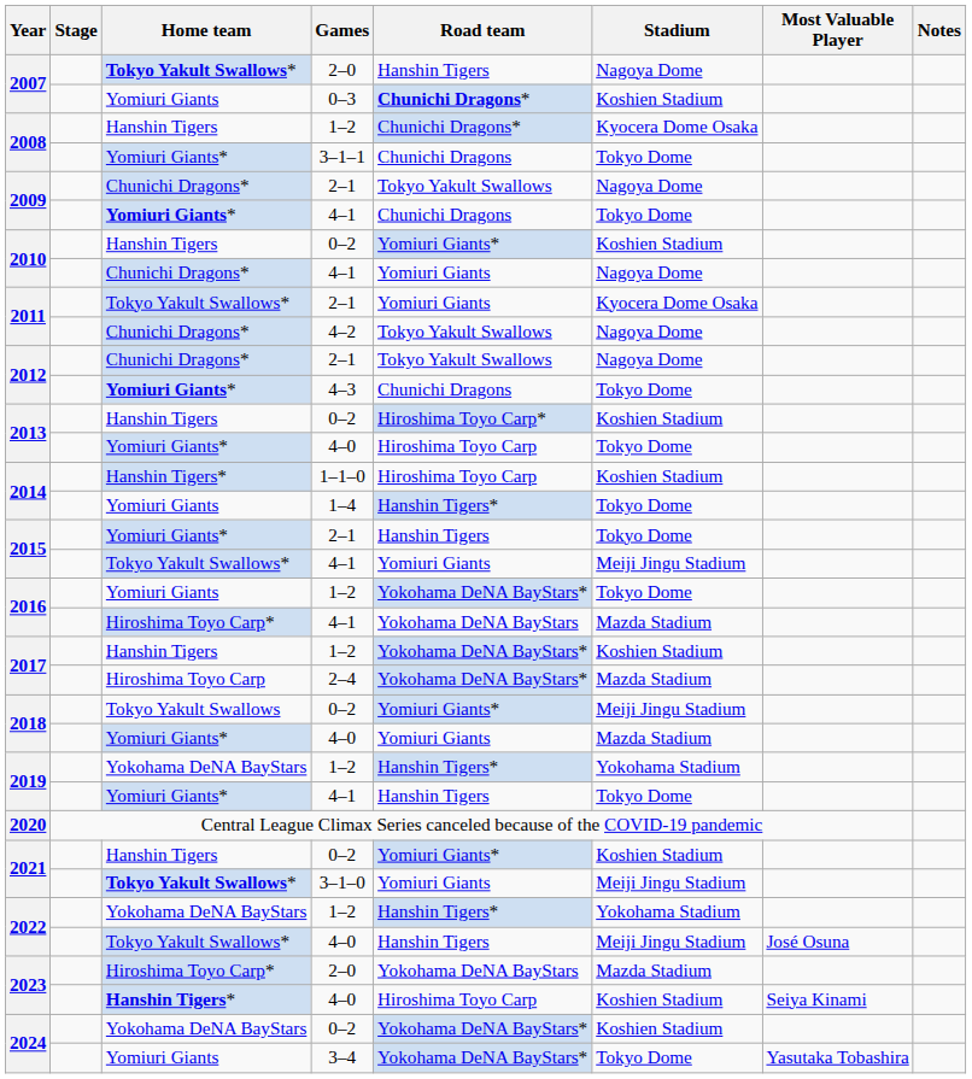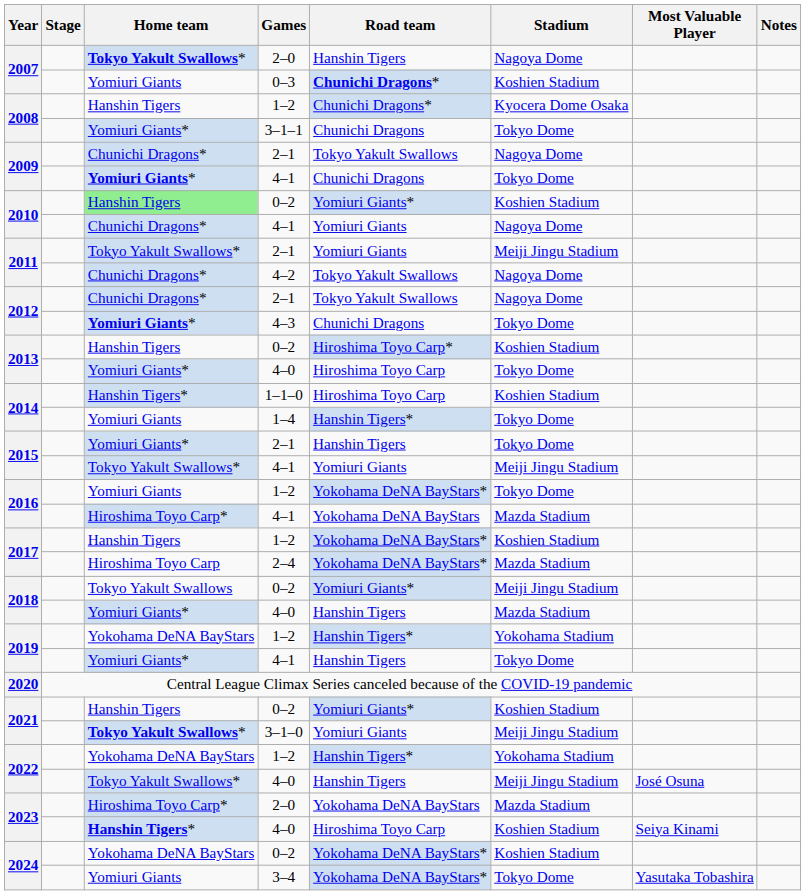2010 / 0–2 | Home team: no background -> lightgreen background
2011 / 2–1 | Stadium: Kyocera Dome Osaka -> Meiji Jingu Stadium
2018 / 4–0 | Road team: Yomiuri Giants -> Hanshin Tigers
